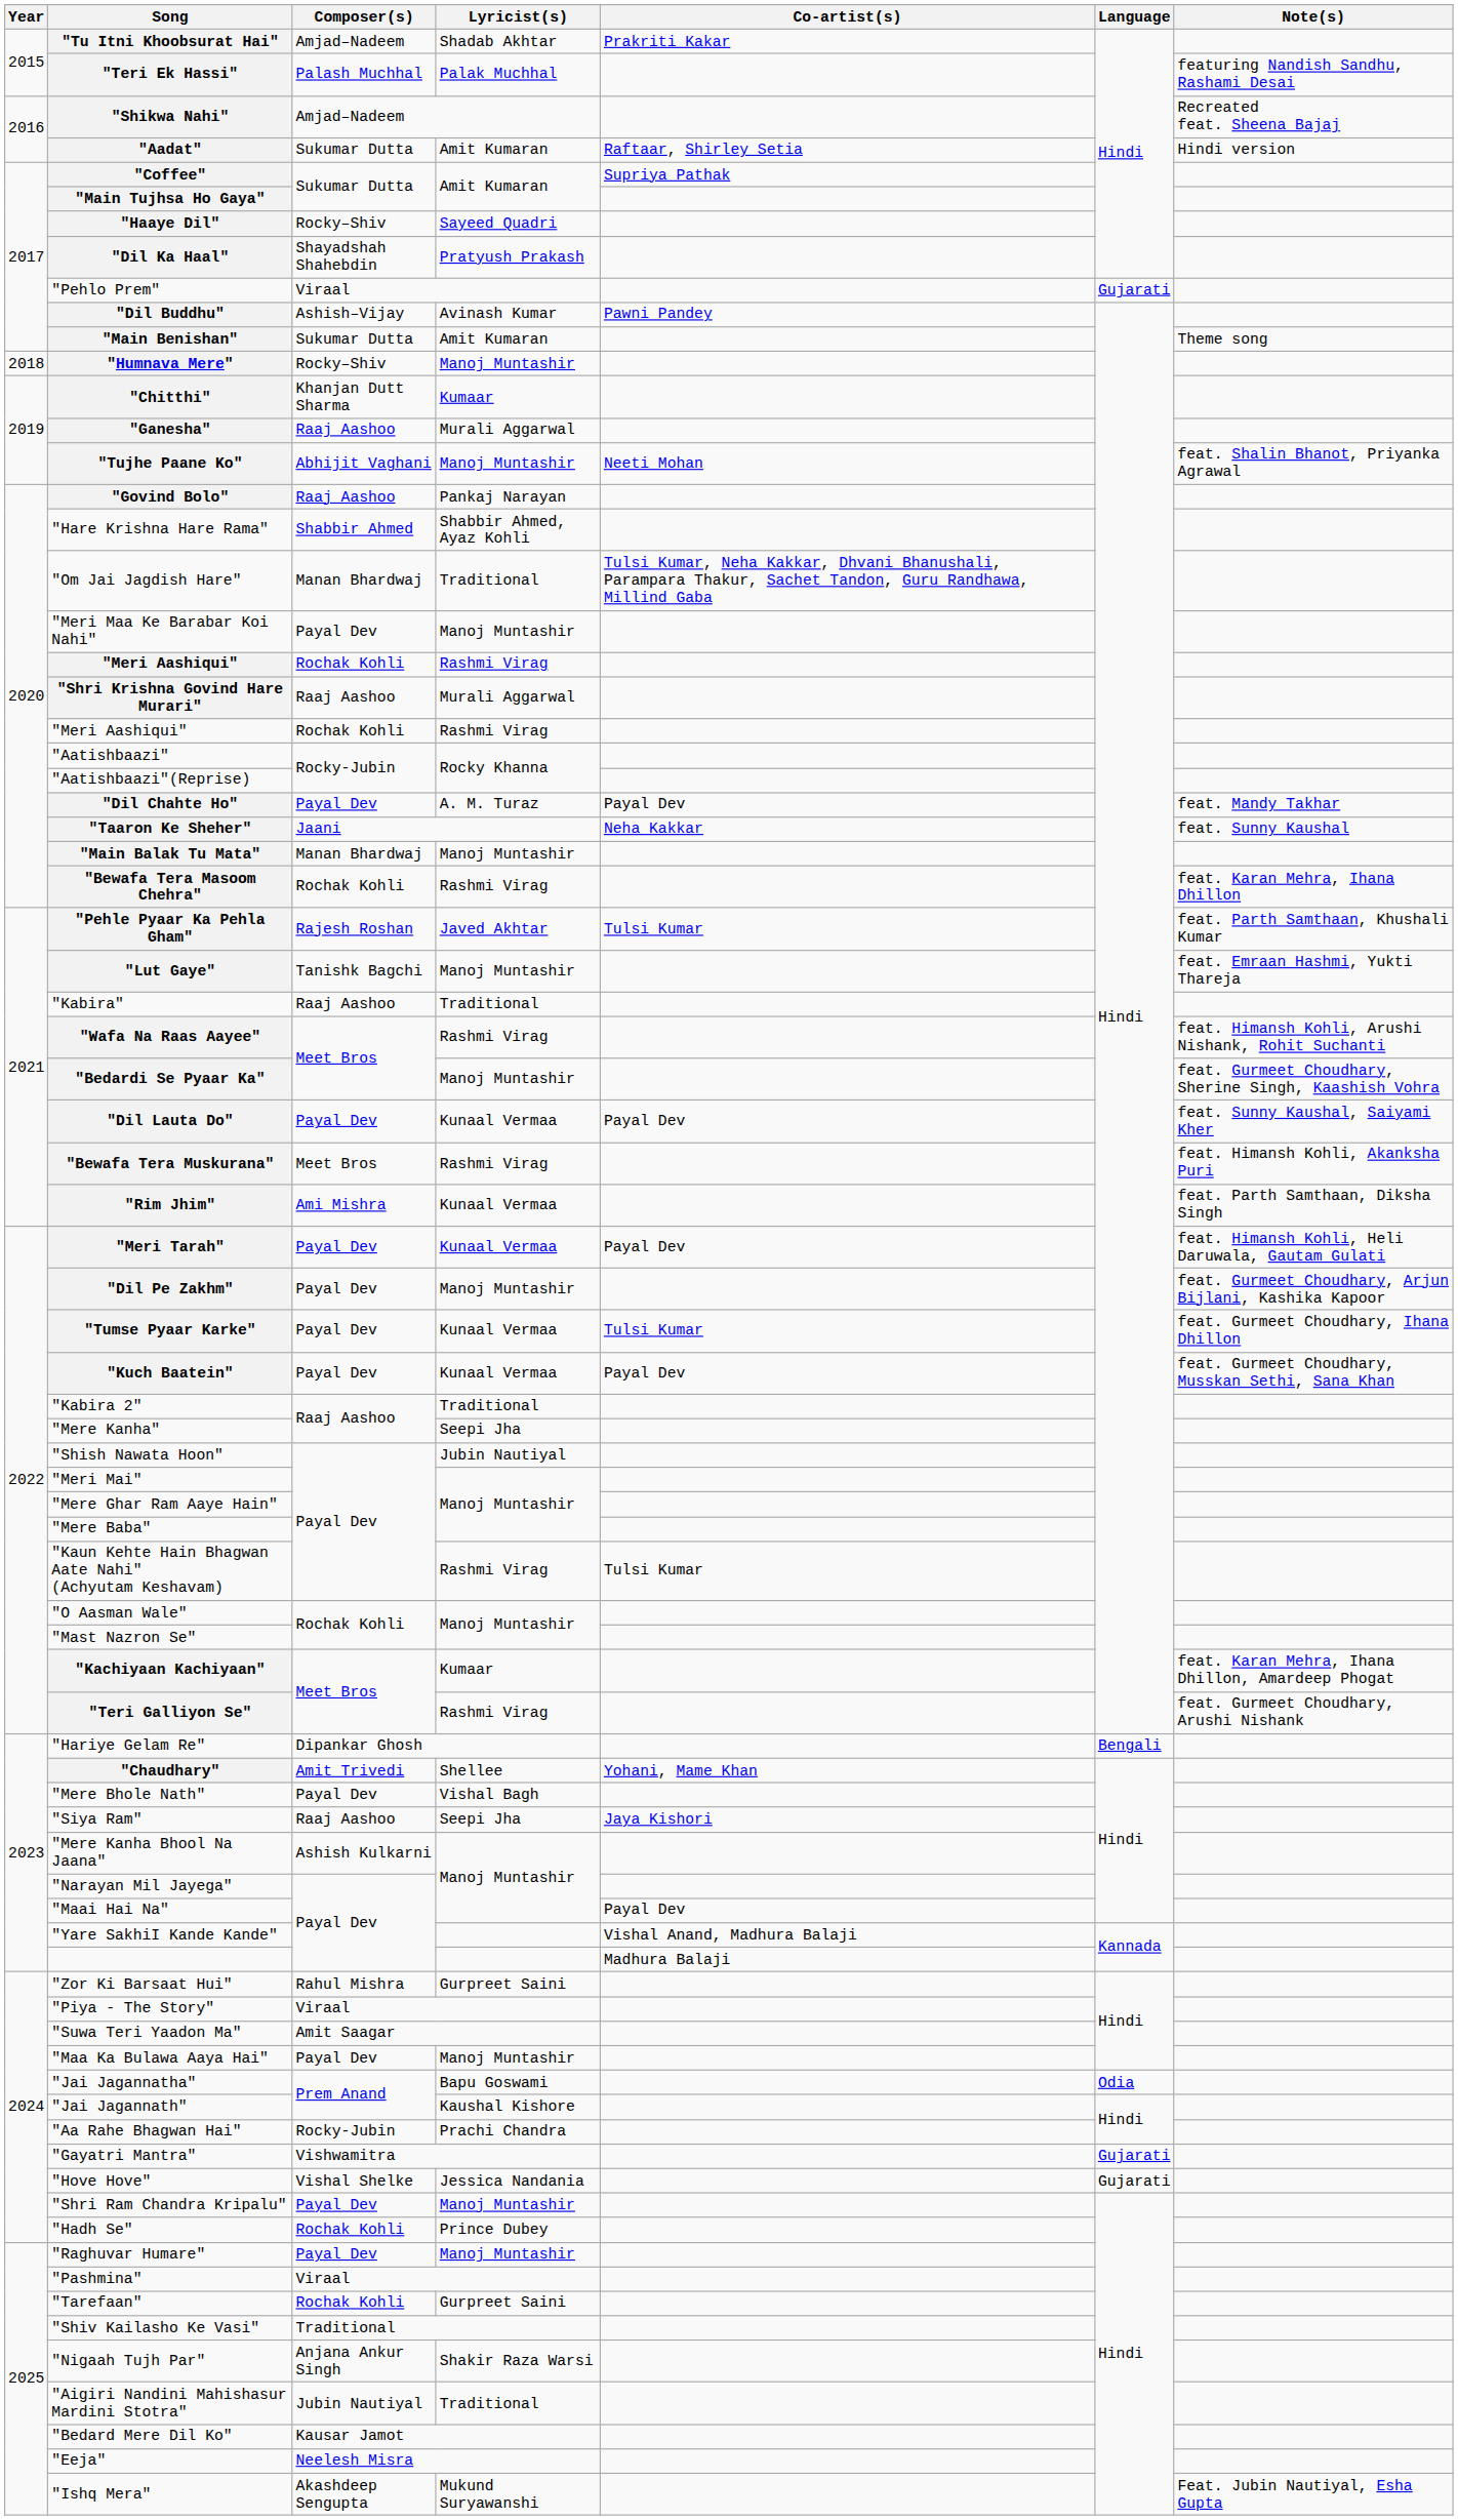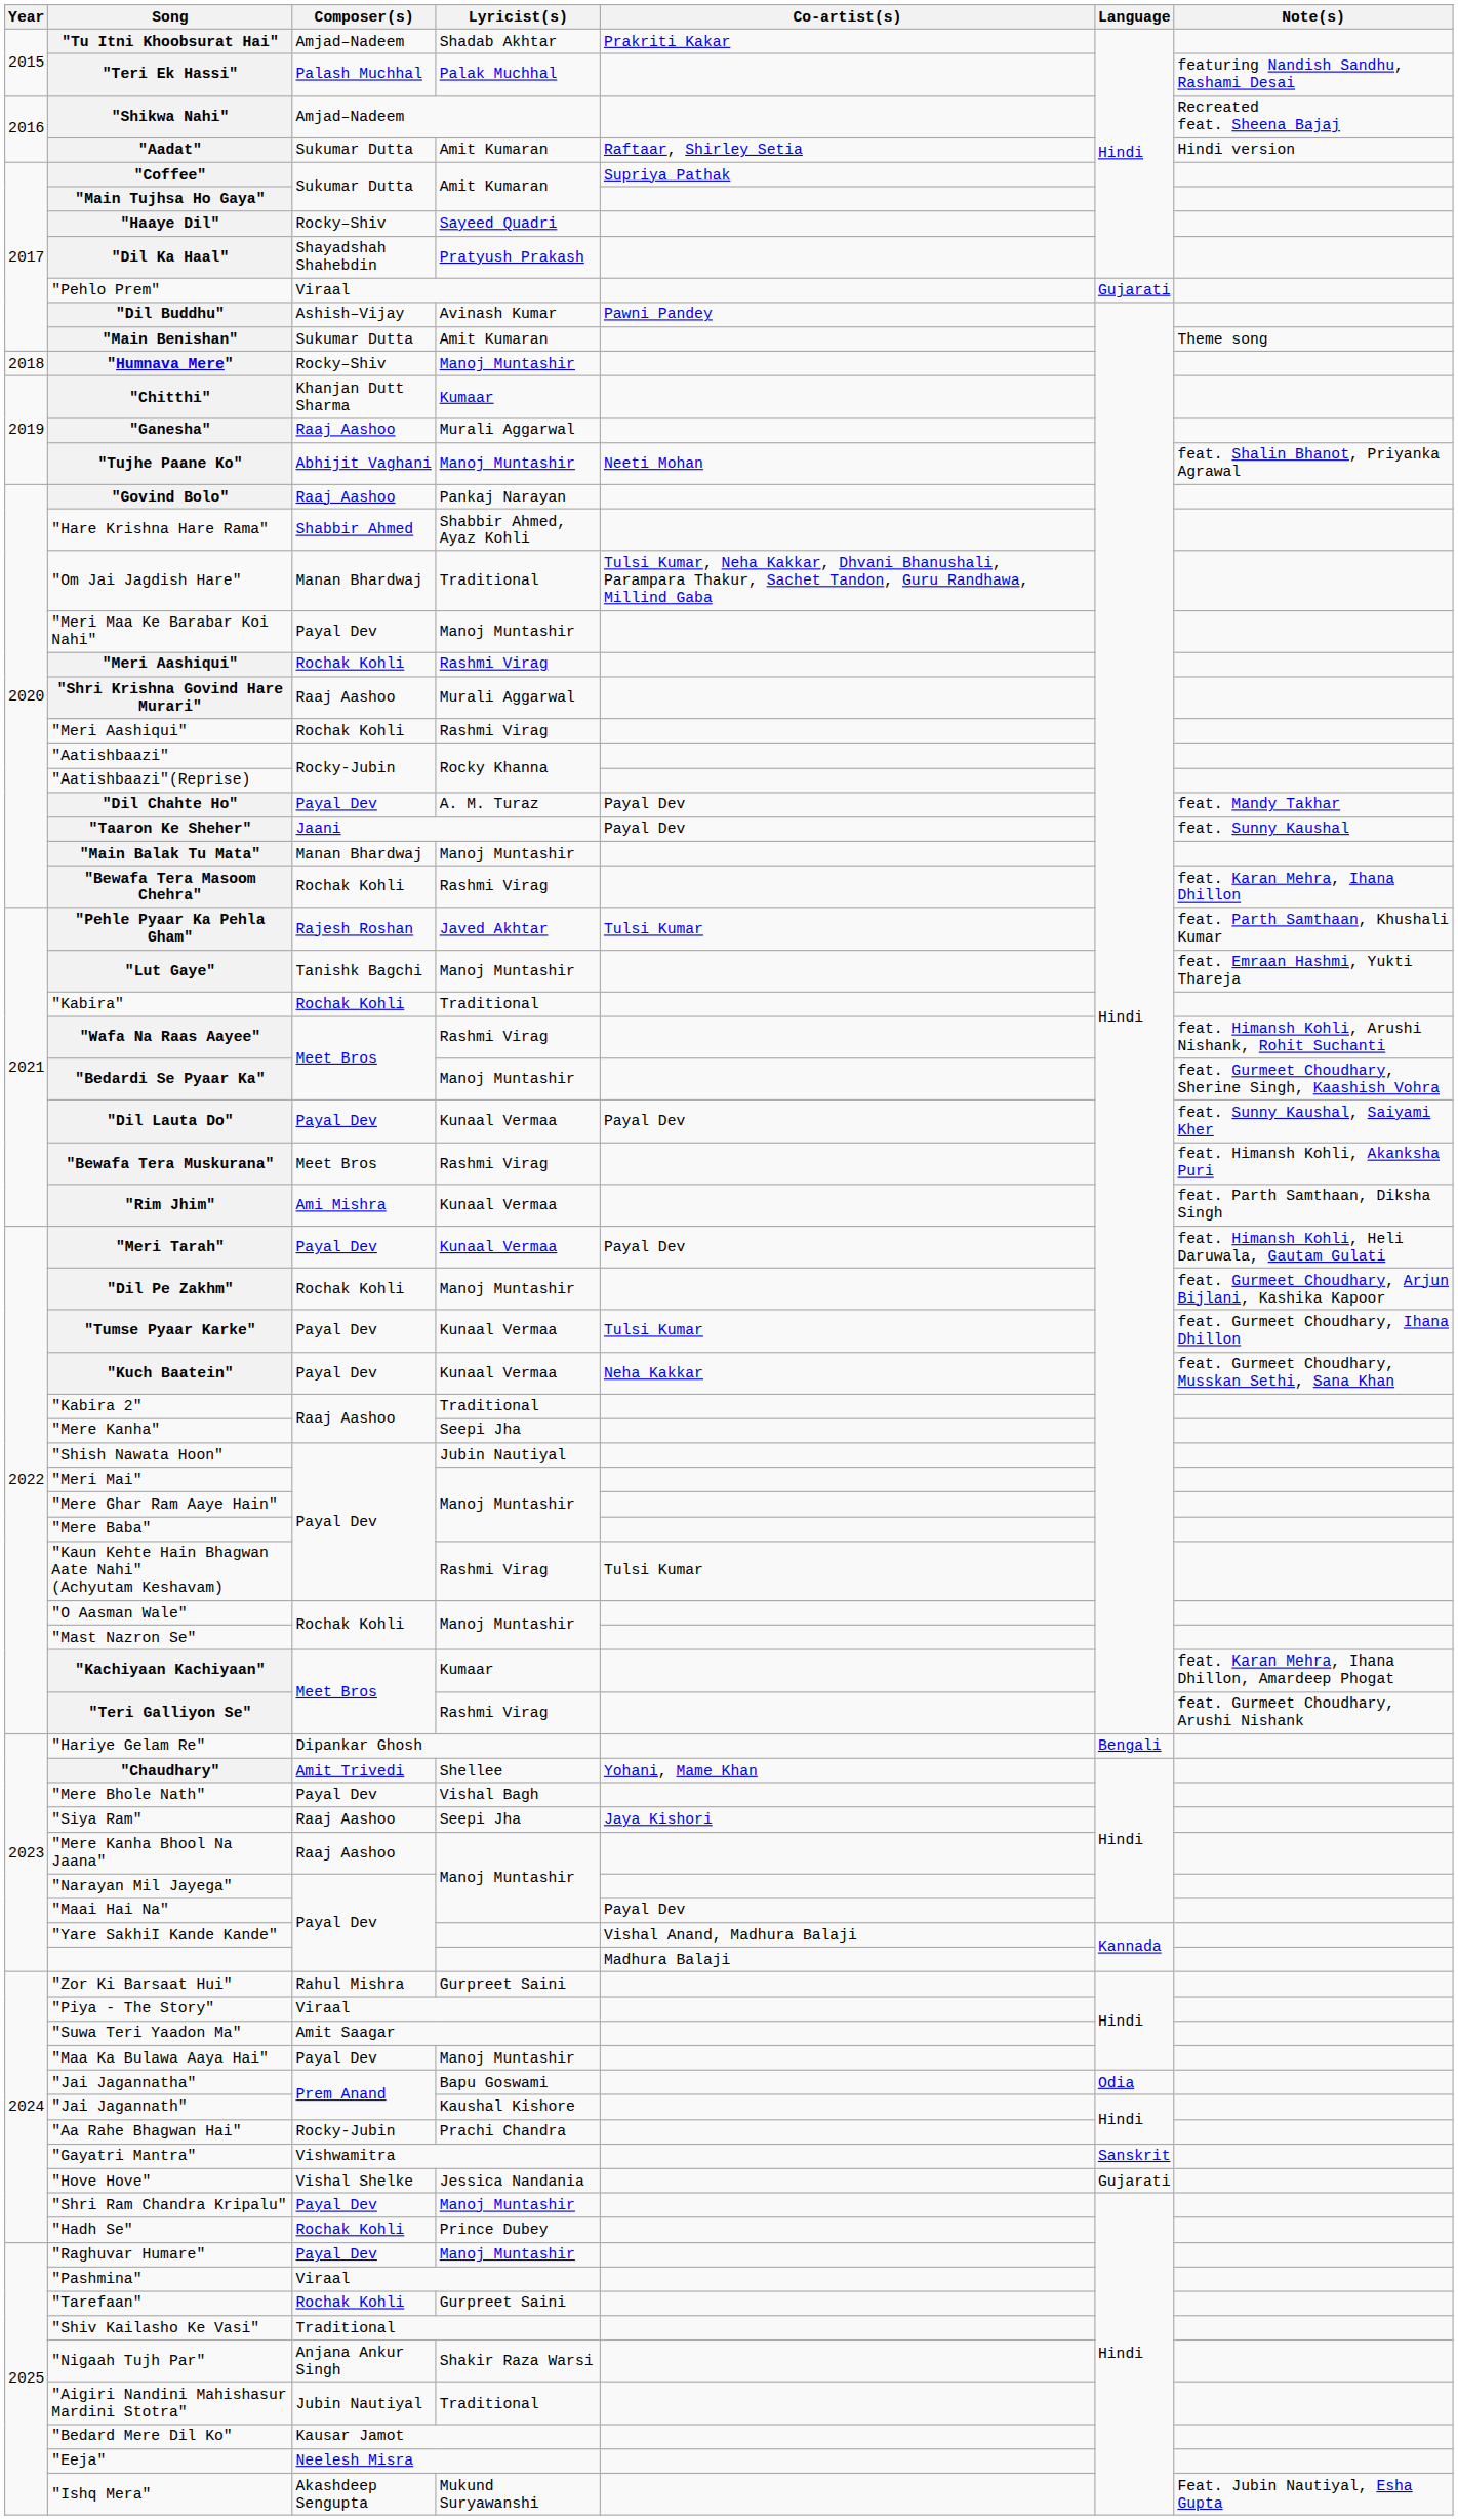"Taaron Ke Sheher" | Co-artist(s): Neha Kakkar -> Payal Dev
"Kabira" | Composer(s): Raaj Aashoo -> Rochak Kohli
"Dil Pe Zakhm" | Composer(s): Payal Dev -> Rochak Kohli
"Kuch Baatein" | Co-artist(s): Payal Dev -> Neha Kakkar
"Mere Kanha Bhool Na Jaana" | Composer(s): Ashish Kulkarni -> Raaj Aashoo
"Gayatri Mantra" | Language: Gujarati -> Sanskrit
